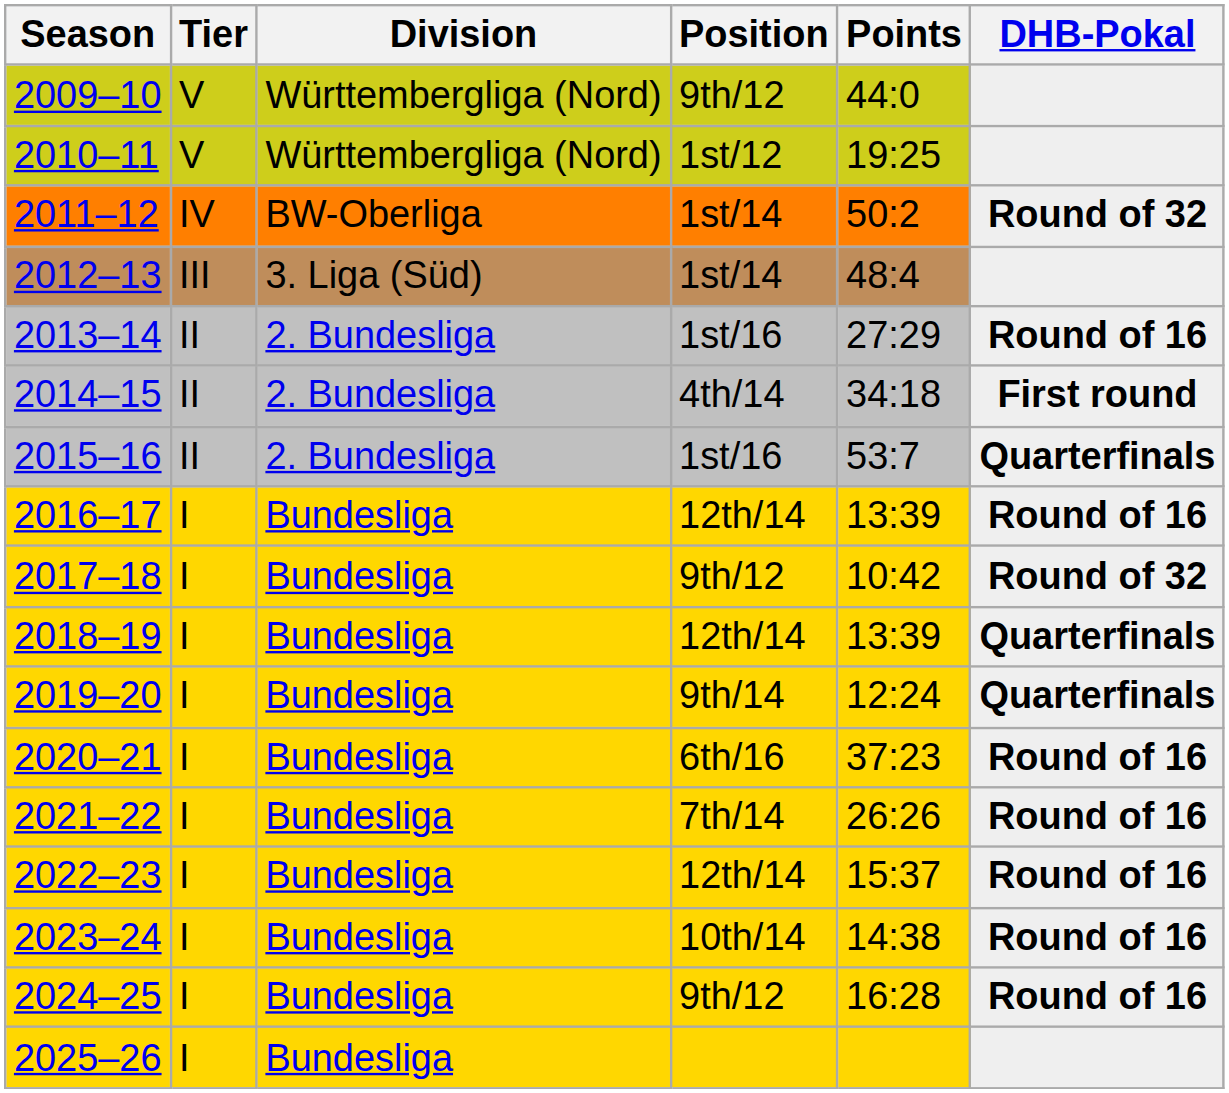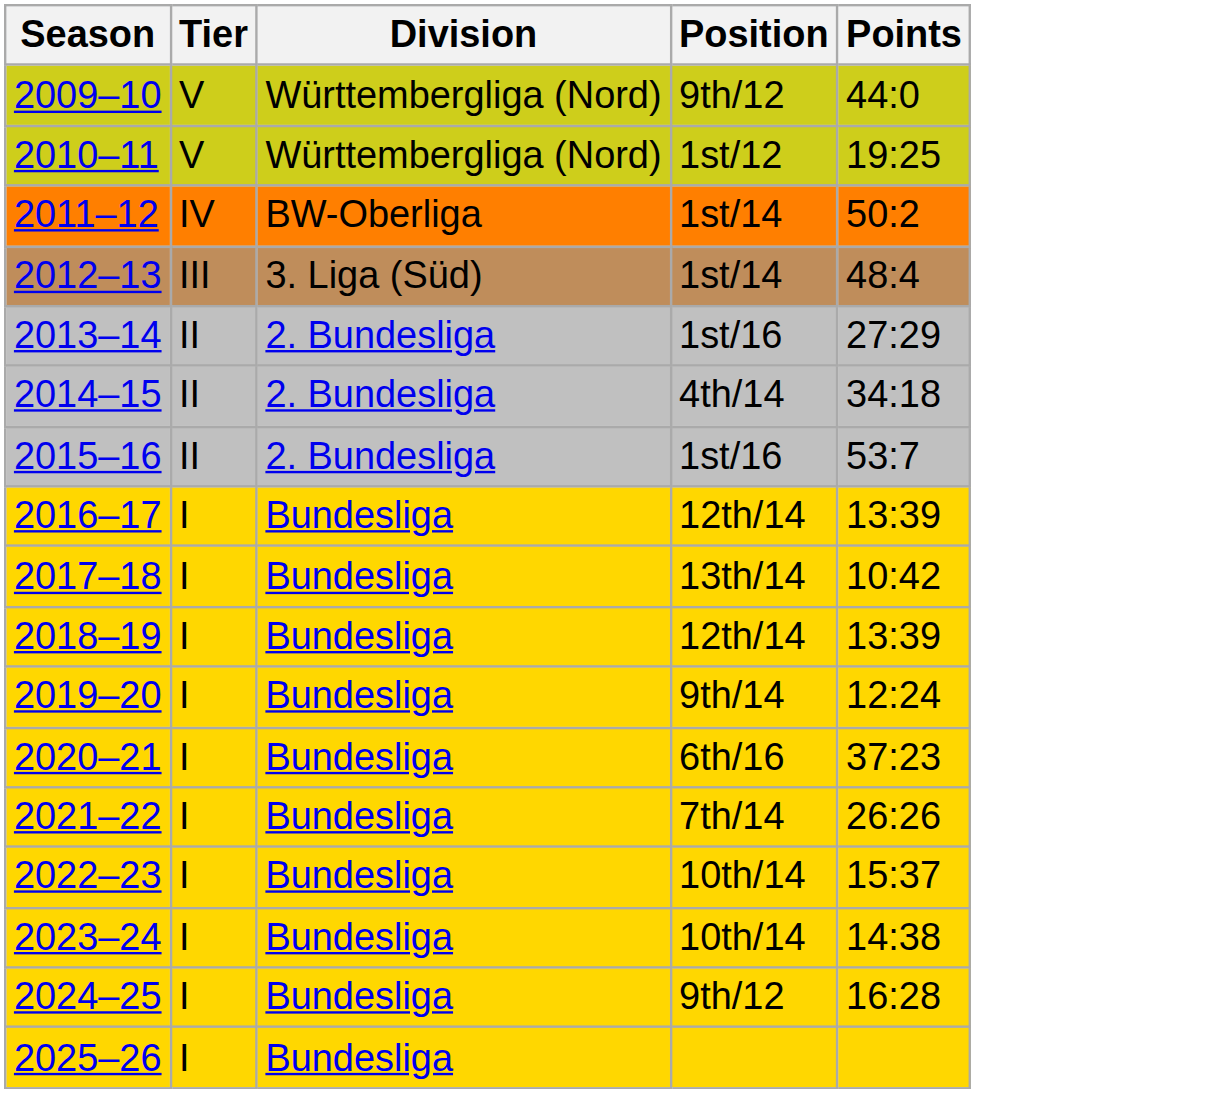- column: DHB-Pokal | Round of 32 | Round of 16 | First round | Quarterfinals | Round of 16 | Round of 32 | Quarterfinals | Quarterfinals | Round of 16 | Round of 16 | Round of 16 | Round of 16 | Round of 16
2017–18 | Position: 9th/12 -> 13th/14
2022–23 | Position: 12th/14 -> 10th/14
